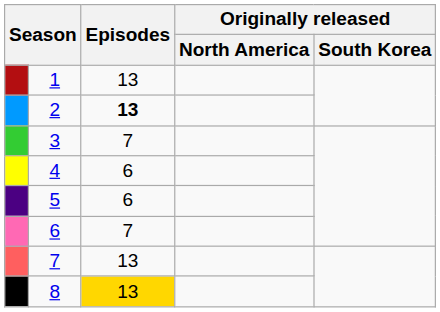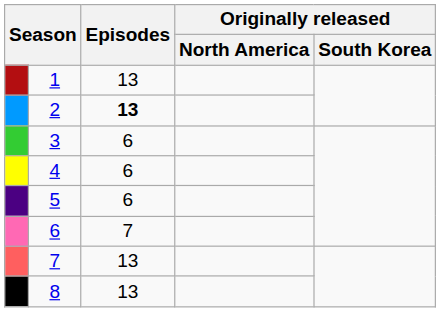3 | Episodes: 7 -> 6
8 | Episodes: gold background -> no background
